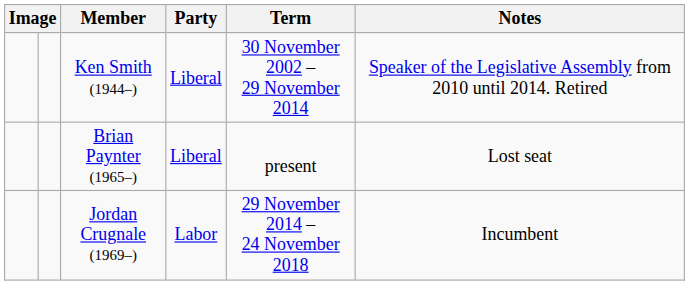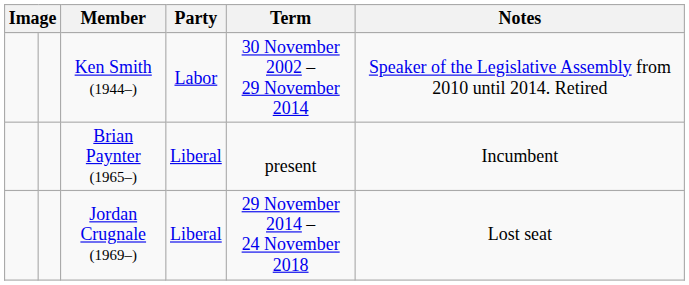Ken Smith (1944–) | Party: Liberal -> Labor
Brian Paynter (1965–) | Notes: Lost seat -> Incumbent
Jordan Crugnale (1969–) | Party: Labor -> Liberal
Jordan Crugnale (1969–) | Notes: Incumbent -> Lost seat
